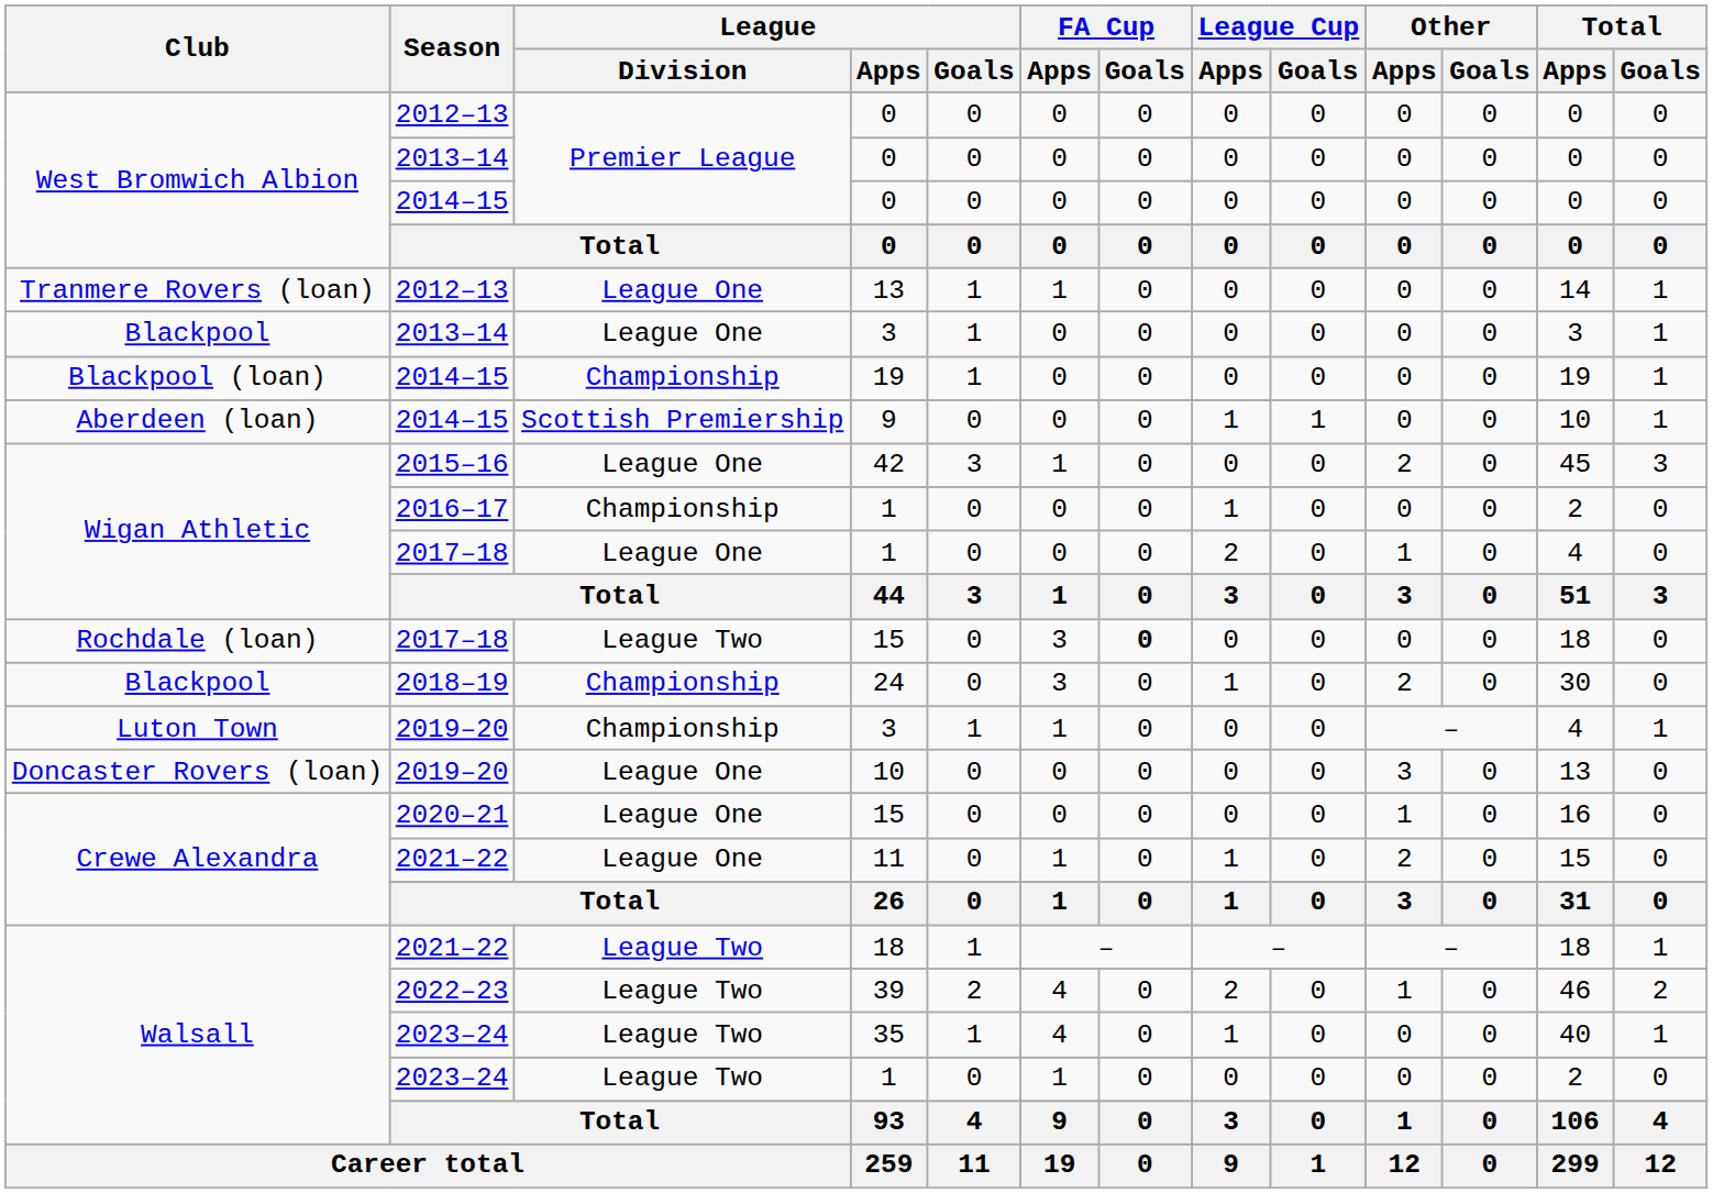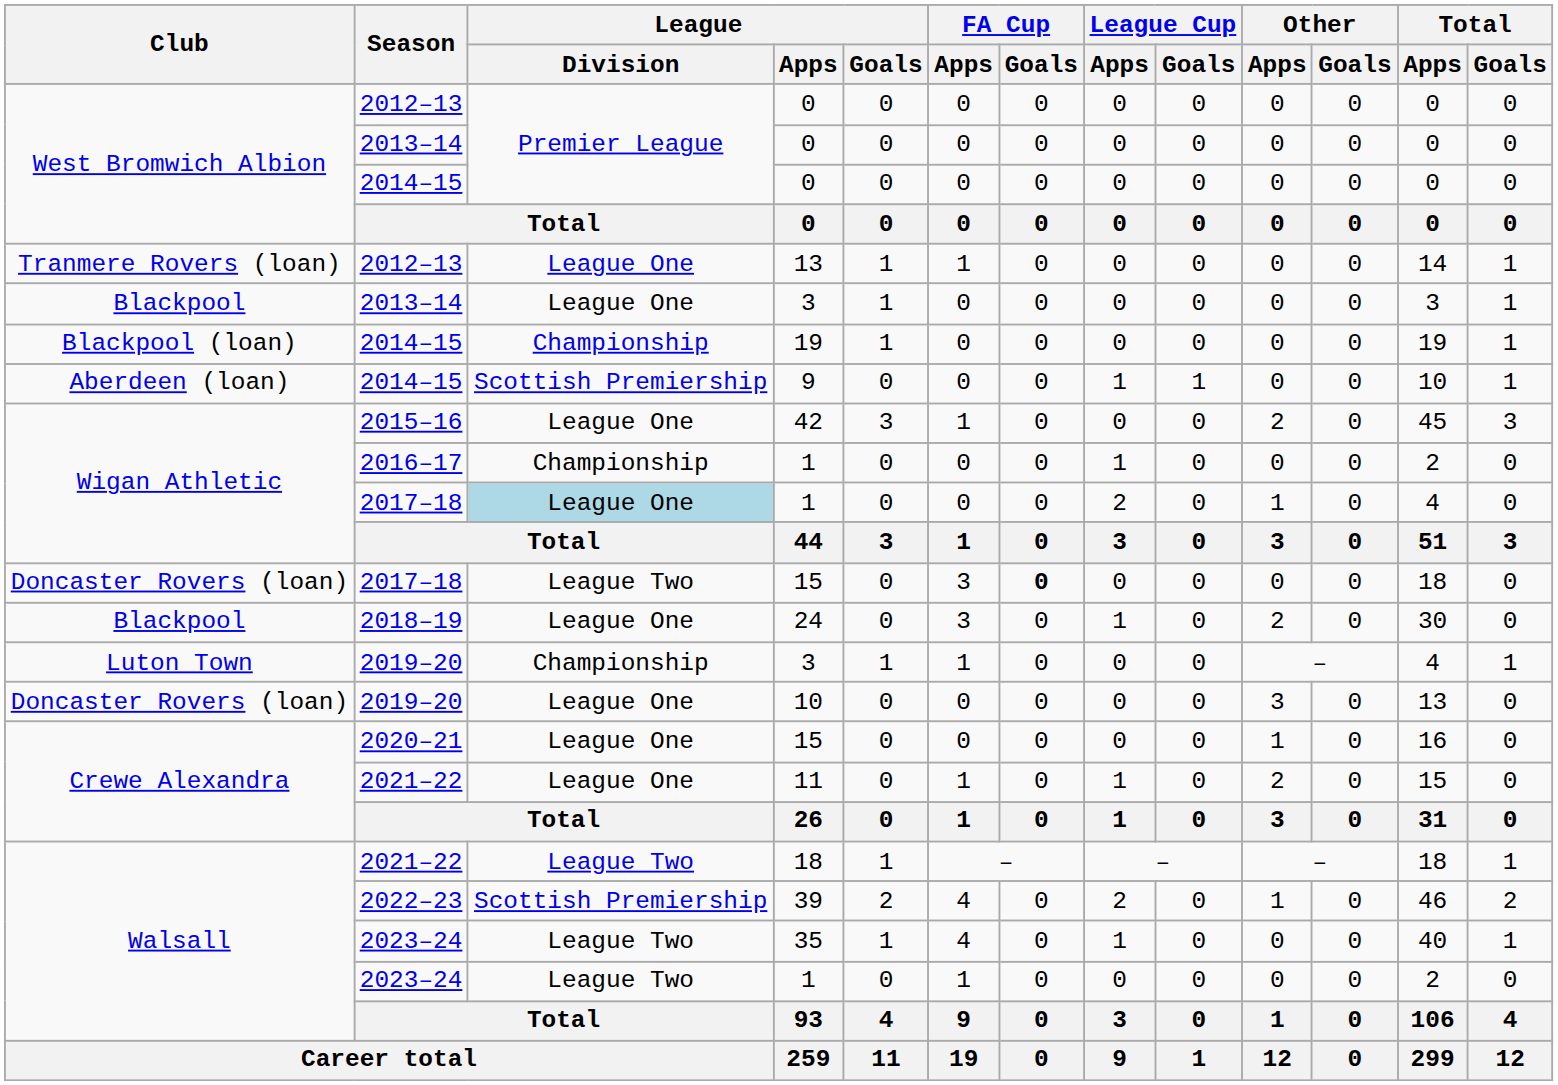2017–18 / 1 | League / Division: no background -> lightblue background
2017–18 / 15 | Club: Rochdale (loan) -> Doncaster Rovers (loan)
24 | League / Division: Championship -> League One
39 | League / Division: League Two -> Scottish Premiership
